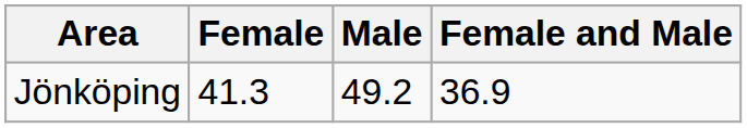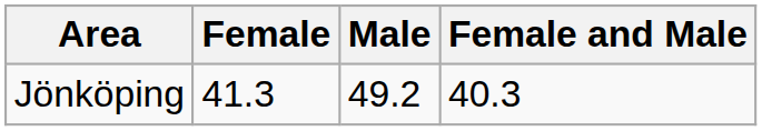Jönköping | Female and Male: 36.9 -> 40.3
